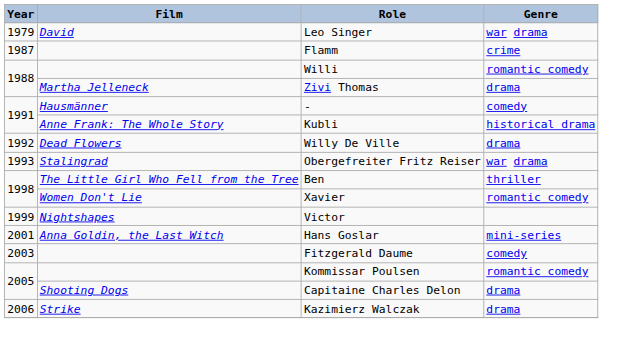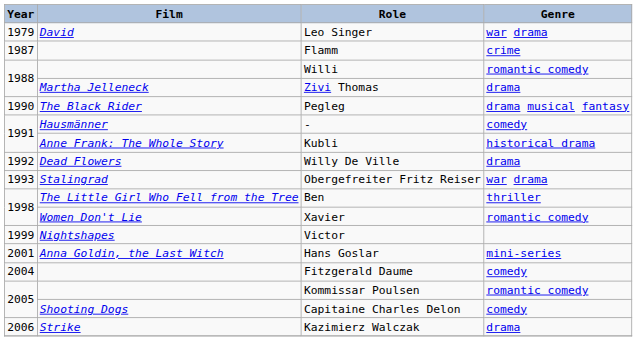+ row: 1990 | The Black Rider | Pegleg | drama musical fantasy
Fitzgerald Daume | Year: 2003 -> 2004
Capitaine Charles Delon | Genre: drama -> comedy
